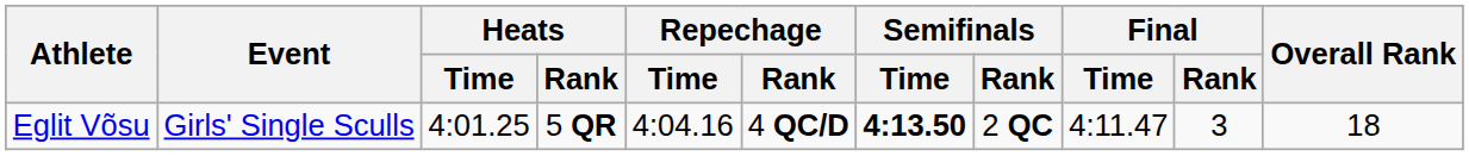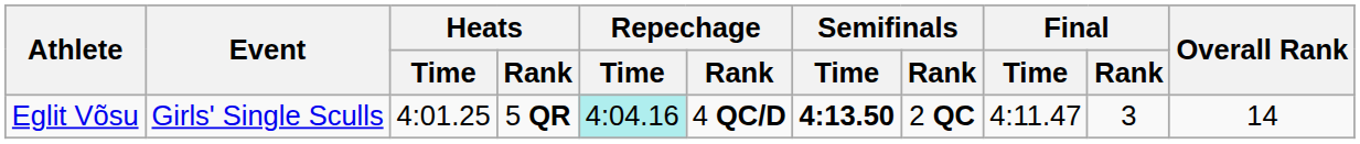Eglit Võsu | Repechage / Time: no background -> paleturquoise background
Eglit Võsu | Overall Rank: 18 -> 14
